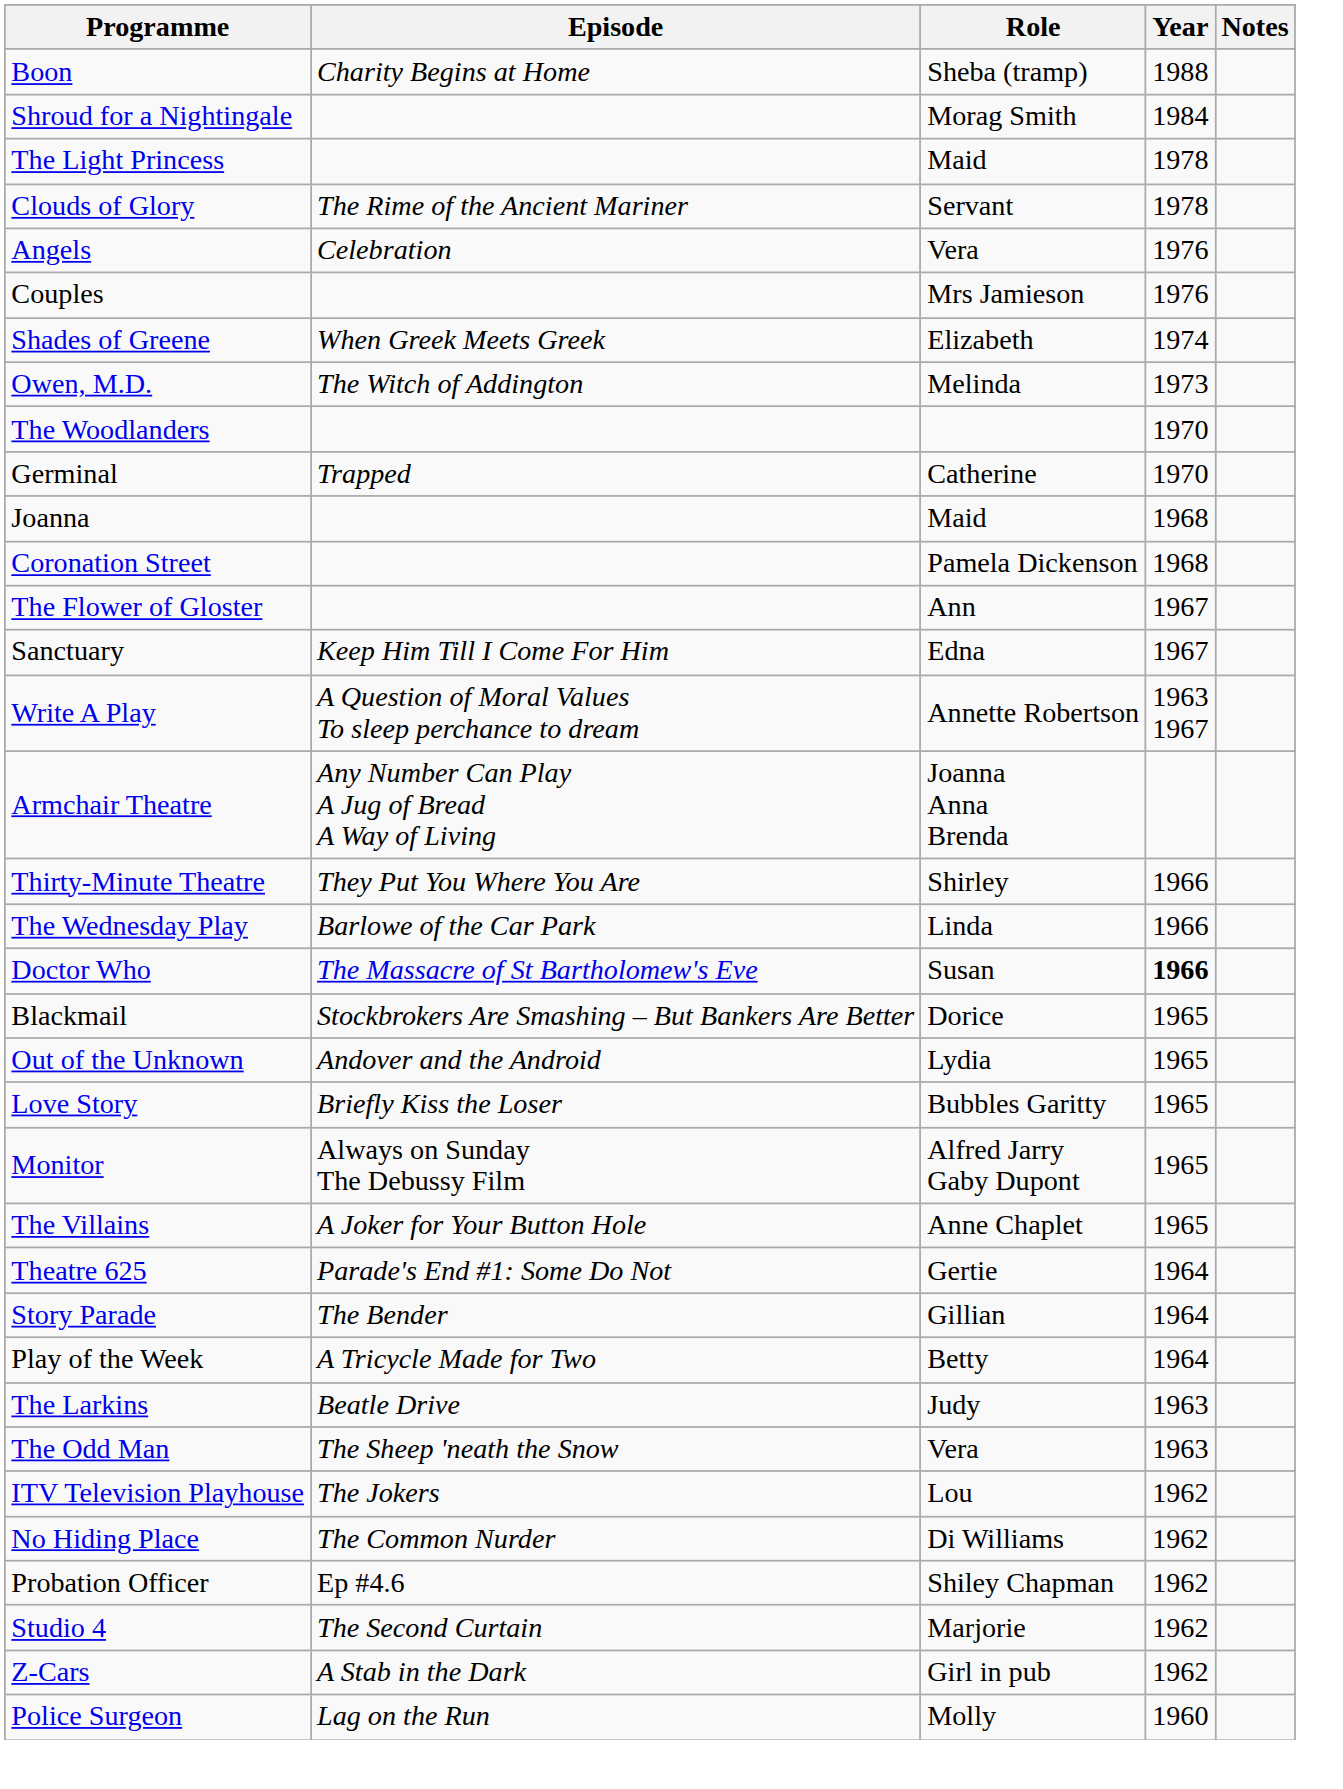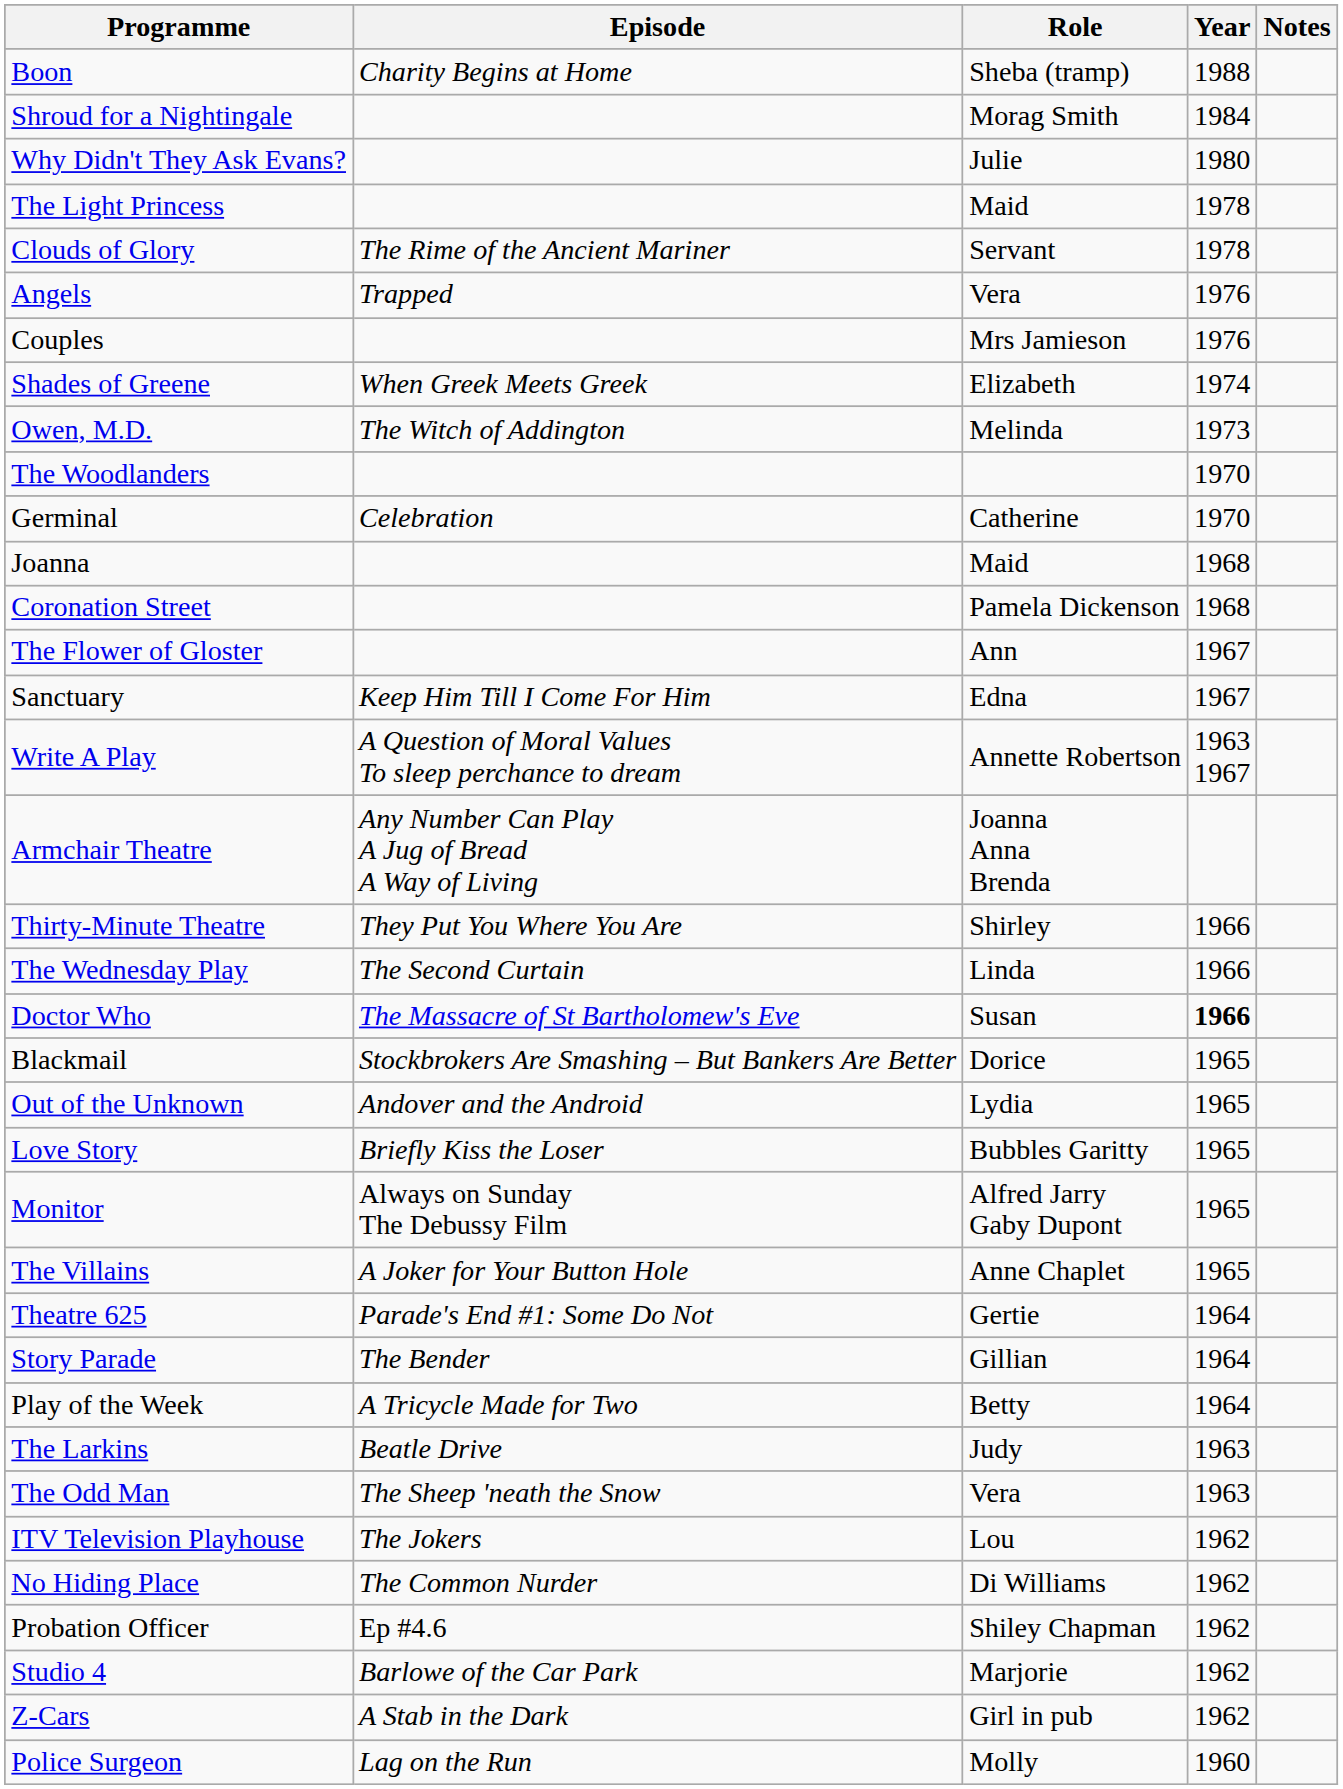+ row: Why Didn't They Ask Evans? | Julie | 1980
Angels | Episode: Celebration -> Trapped
Germinal | Episode: Trapped -> Celebration
The Wednesday Play | Episode: Barlowe of the Car Park -> The Second Curtain
Studio 4 | Episode: The Second Curtain -> Barlowe of the Car Park
